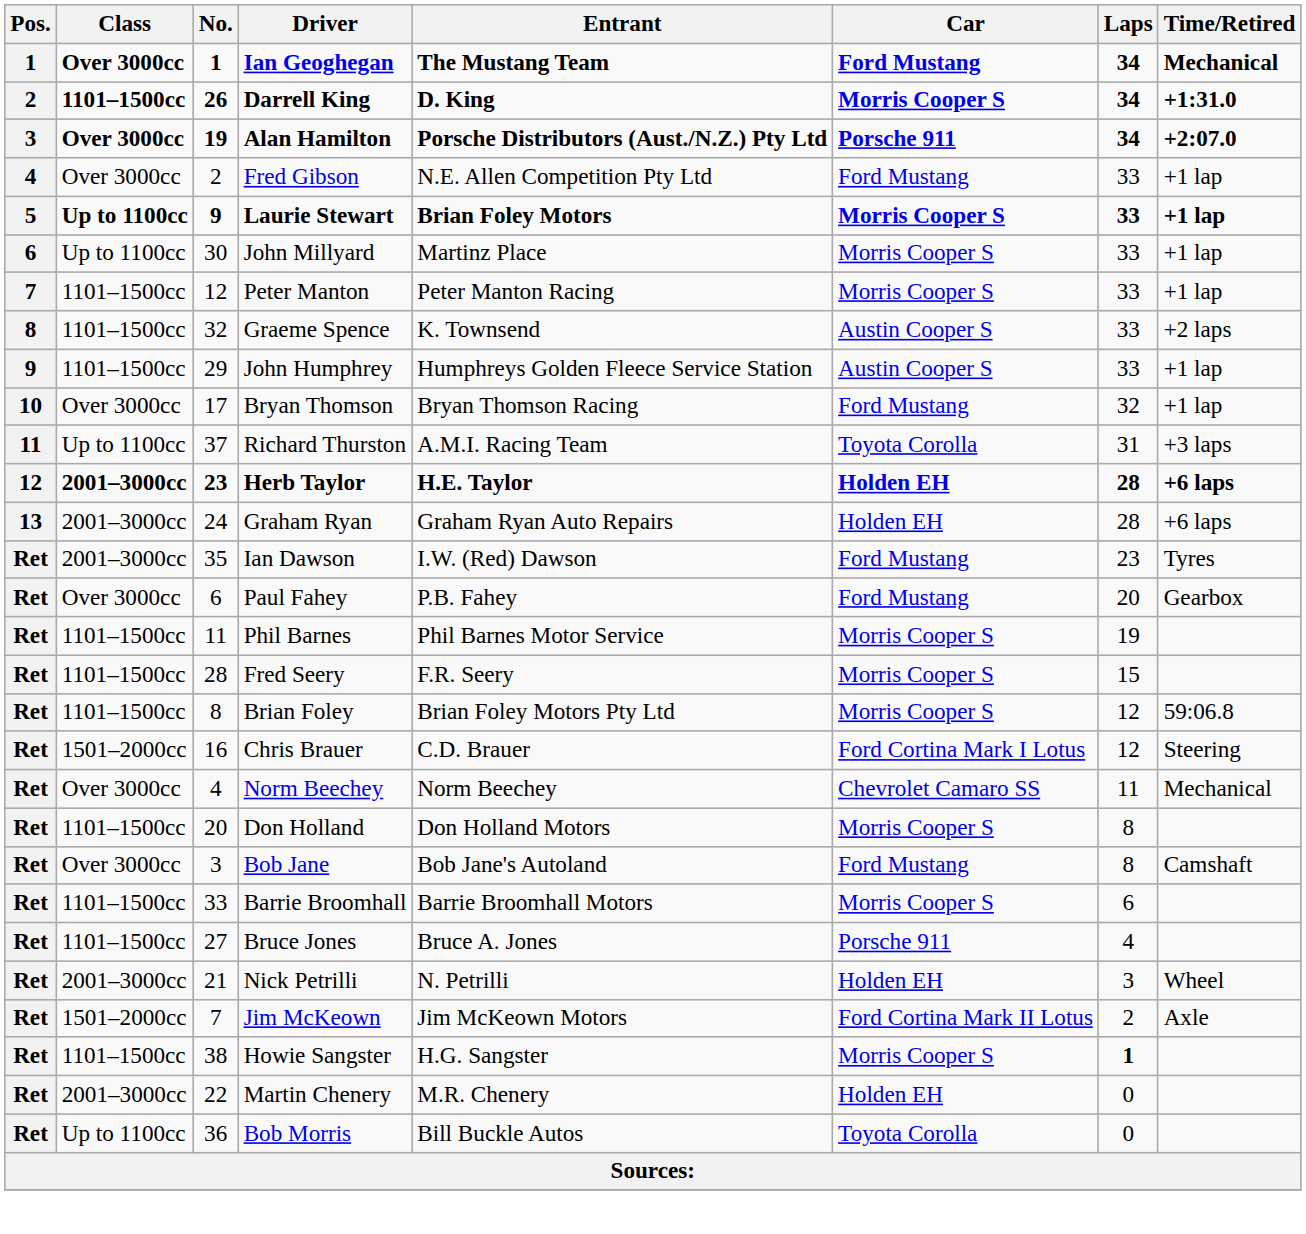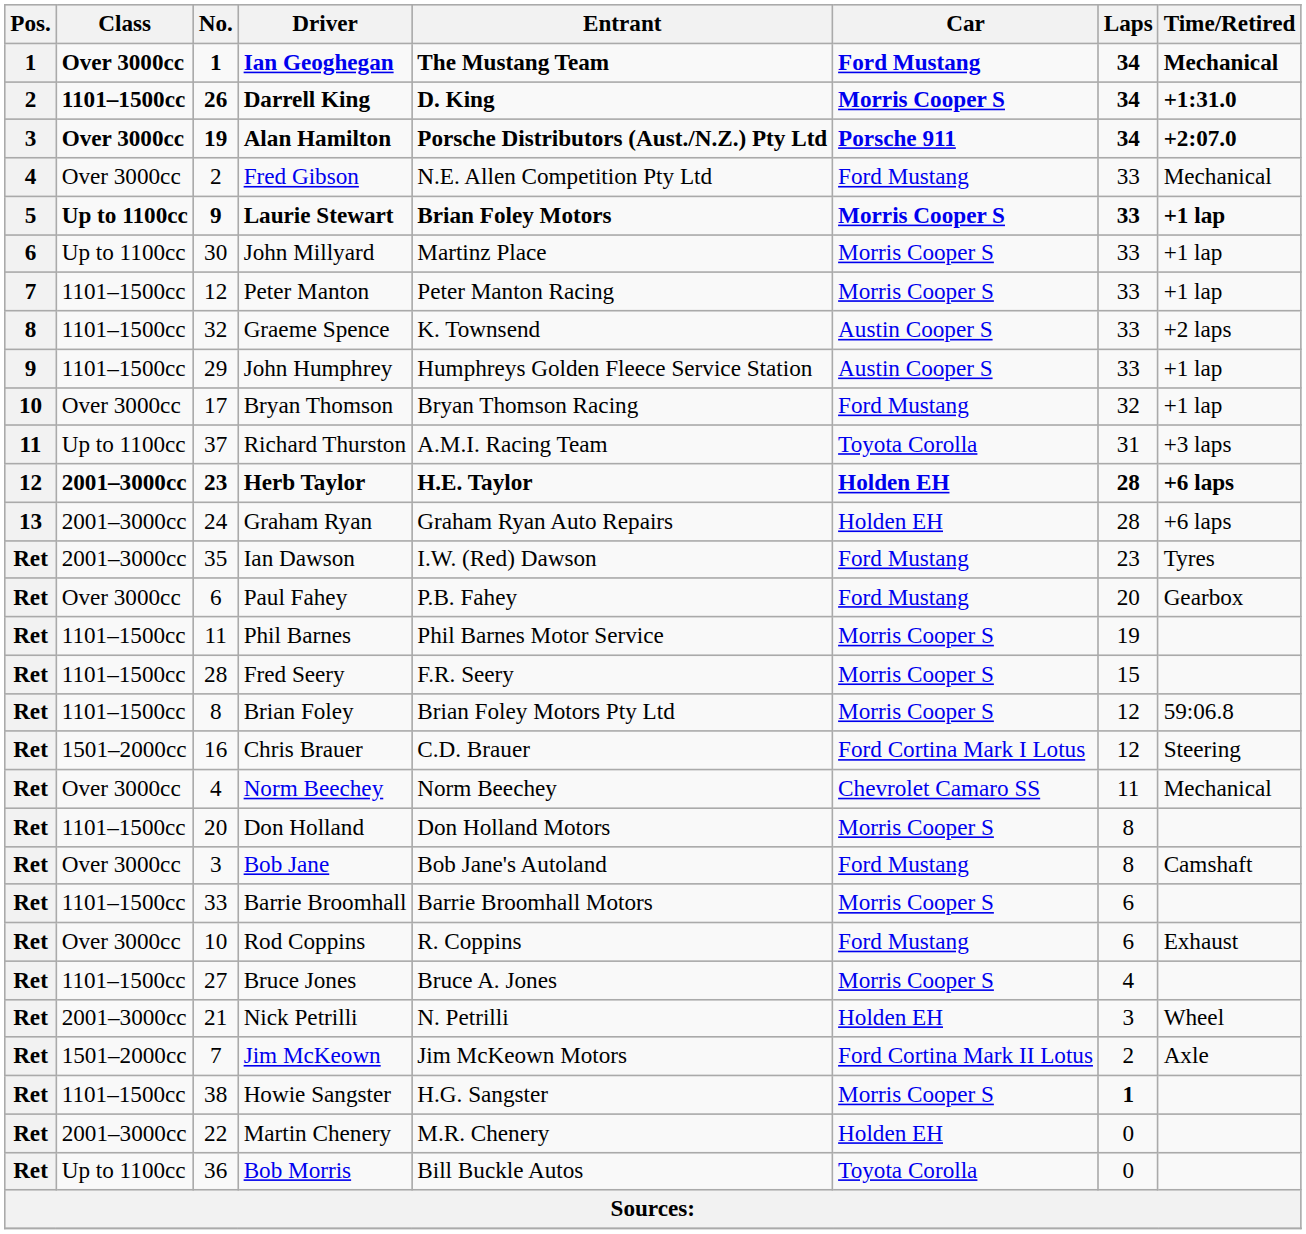Fred Gibson | Time/Retired: +1 lap -> Mechanical
+ row: Ret | Over 3000cc | 10 | Rod Coppins | R. Coppins | Ford Mustang | 6 | Exhaust
Bruce Jones | Car: Porsche 911 -> Morris Cooper S
